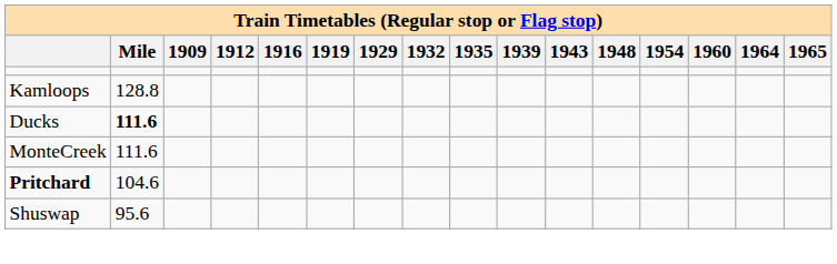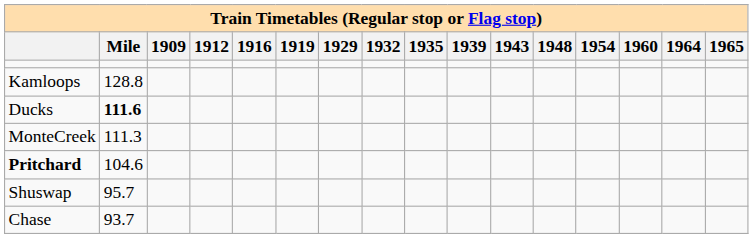MonteCreek | Mile: 111.6 -> 111.3
Shuswap | Mile: 95.6 -> 95.7
+ row: Chase | 93.7
